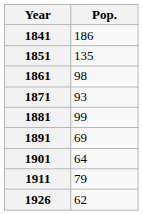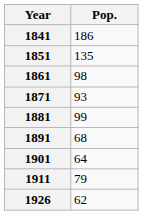1891 | Pop.: 69 -> 68
